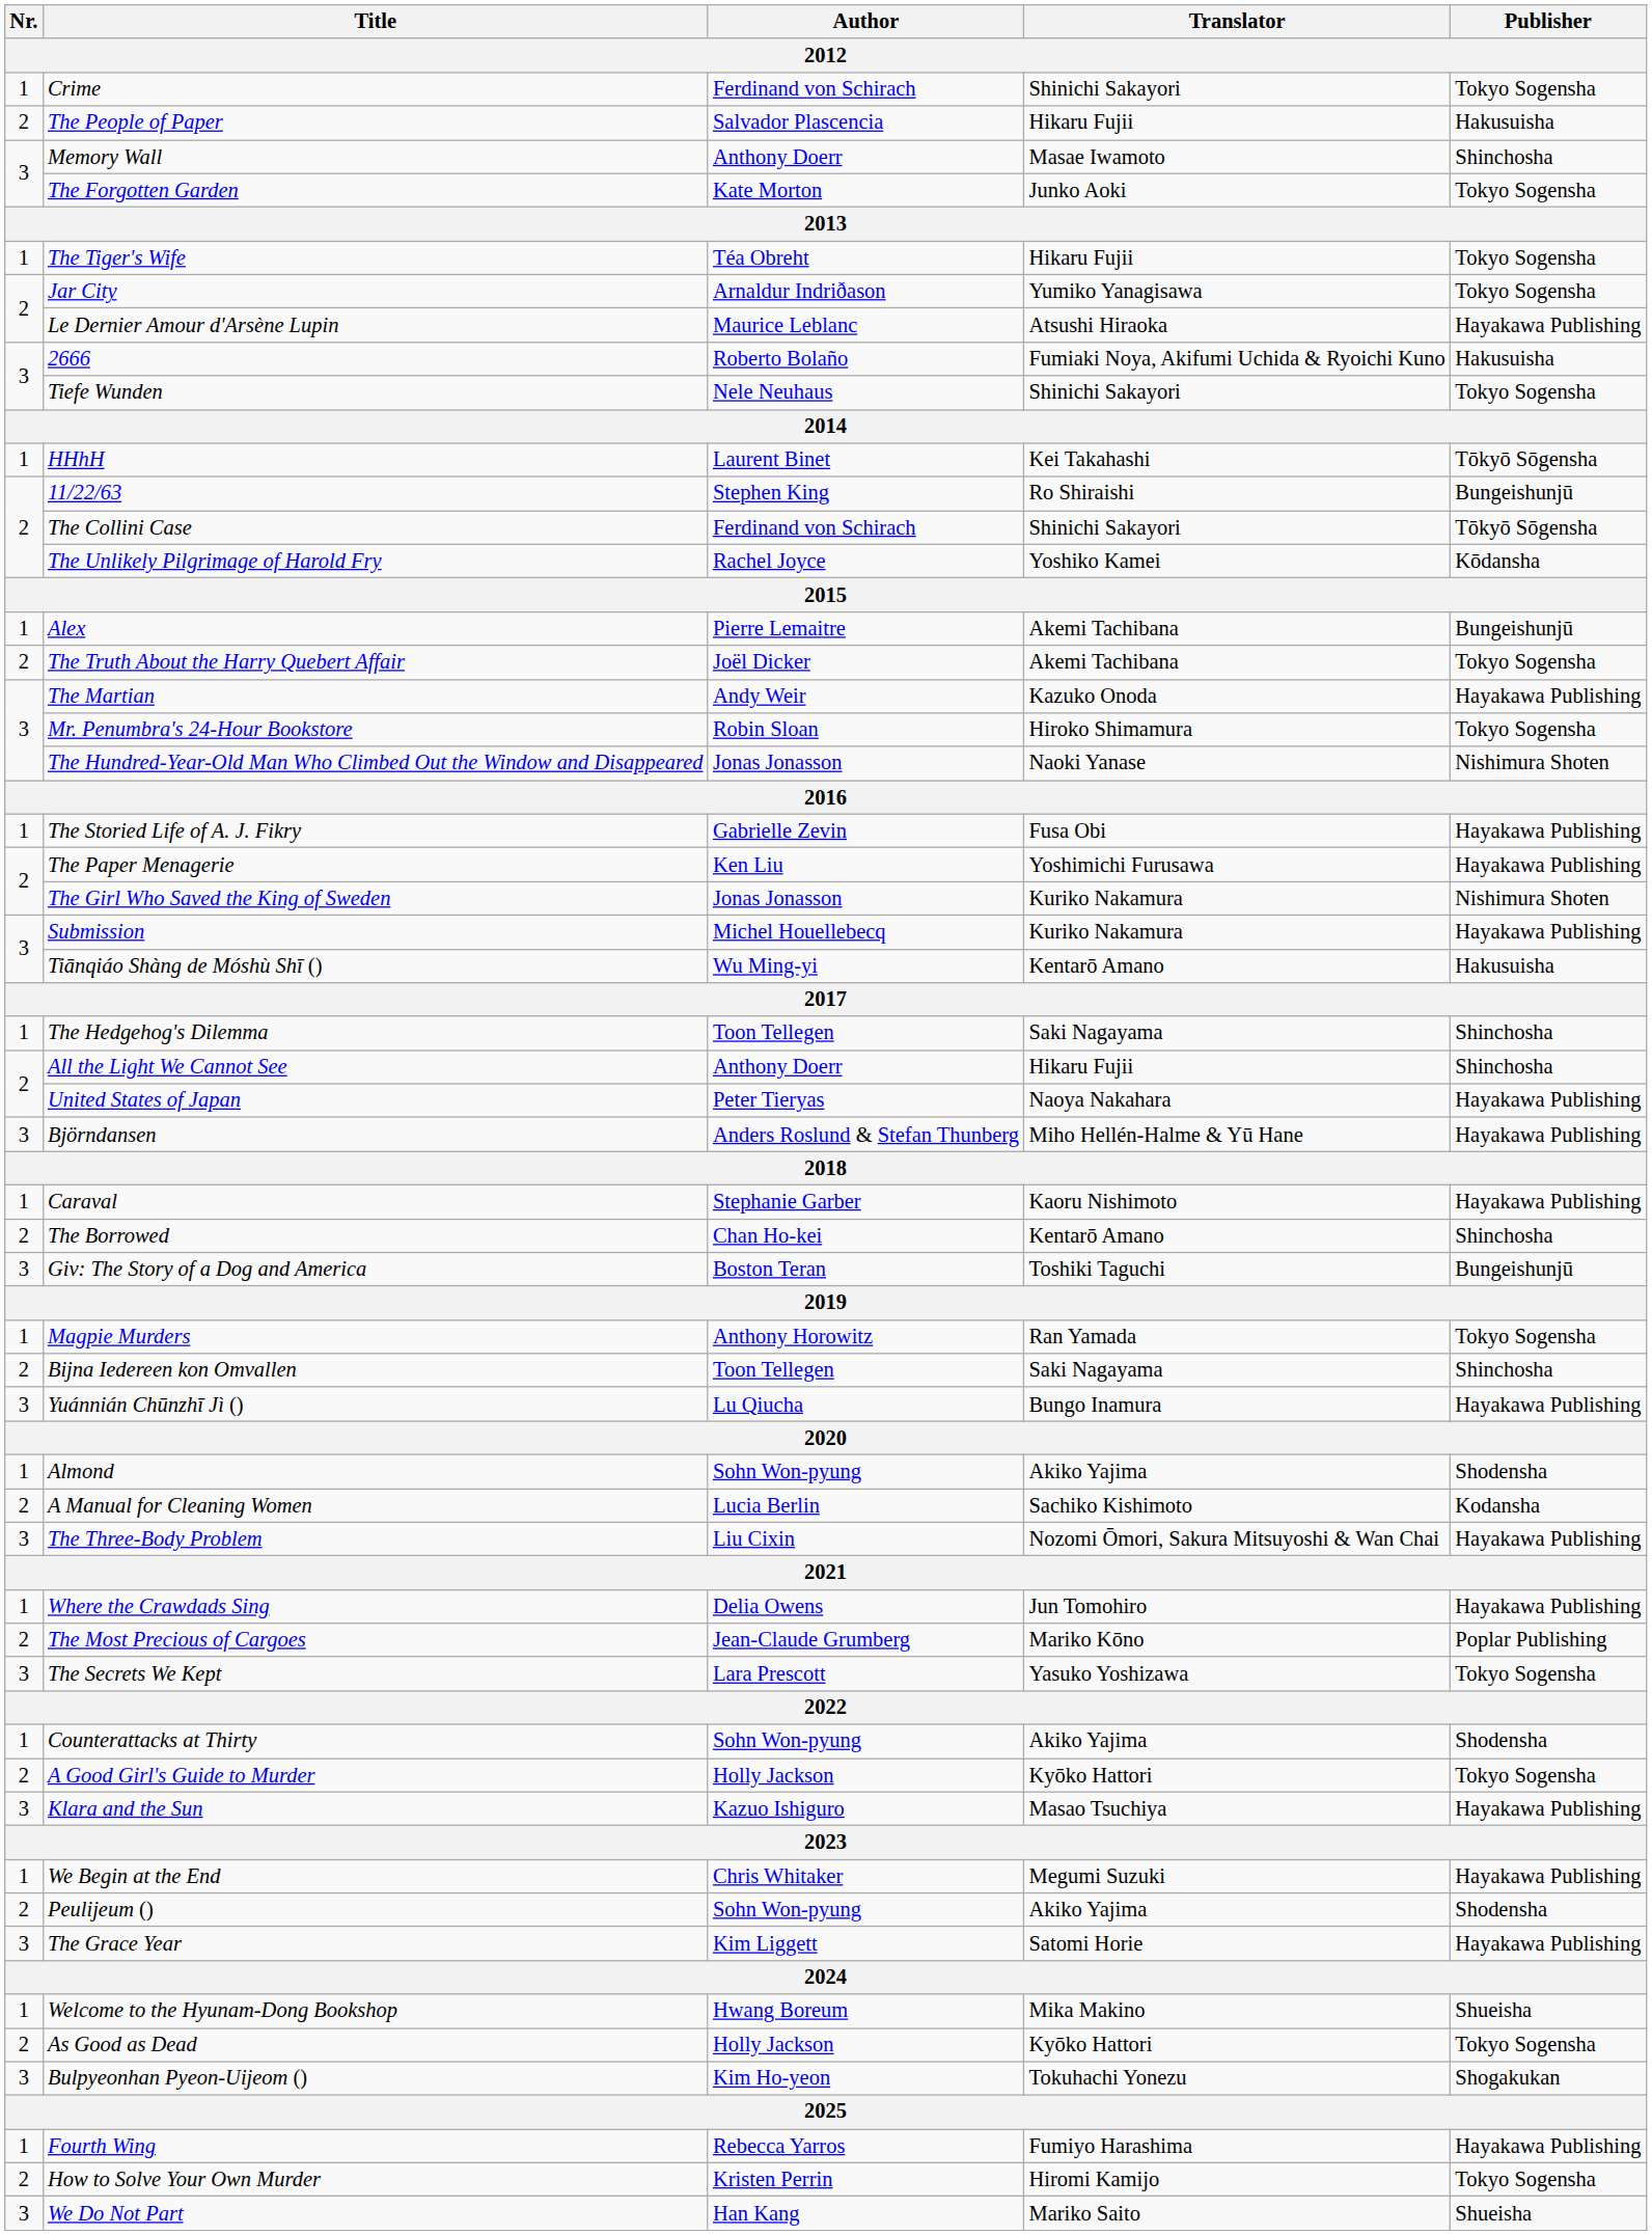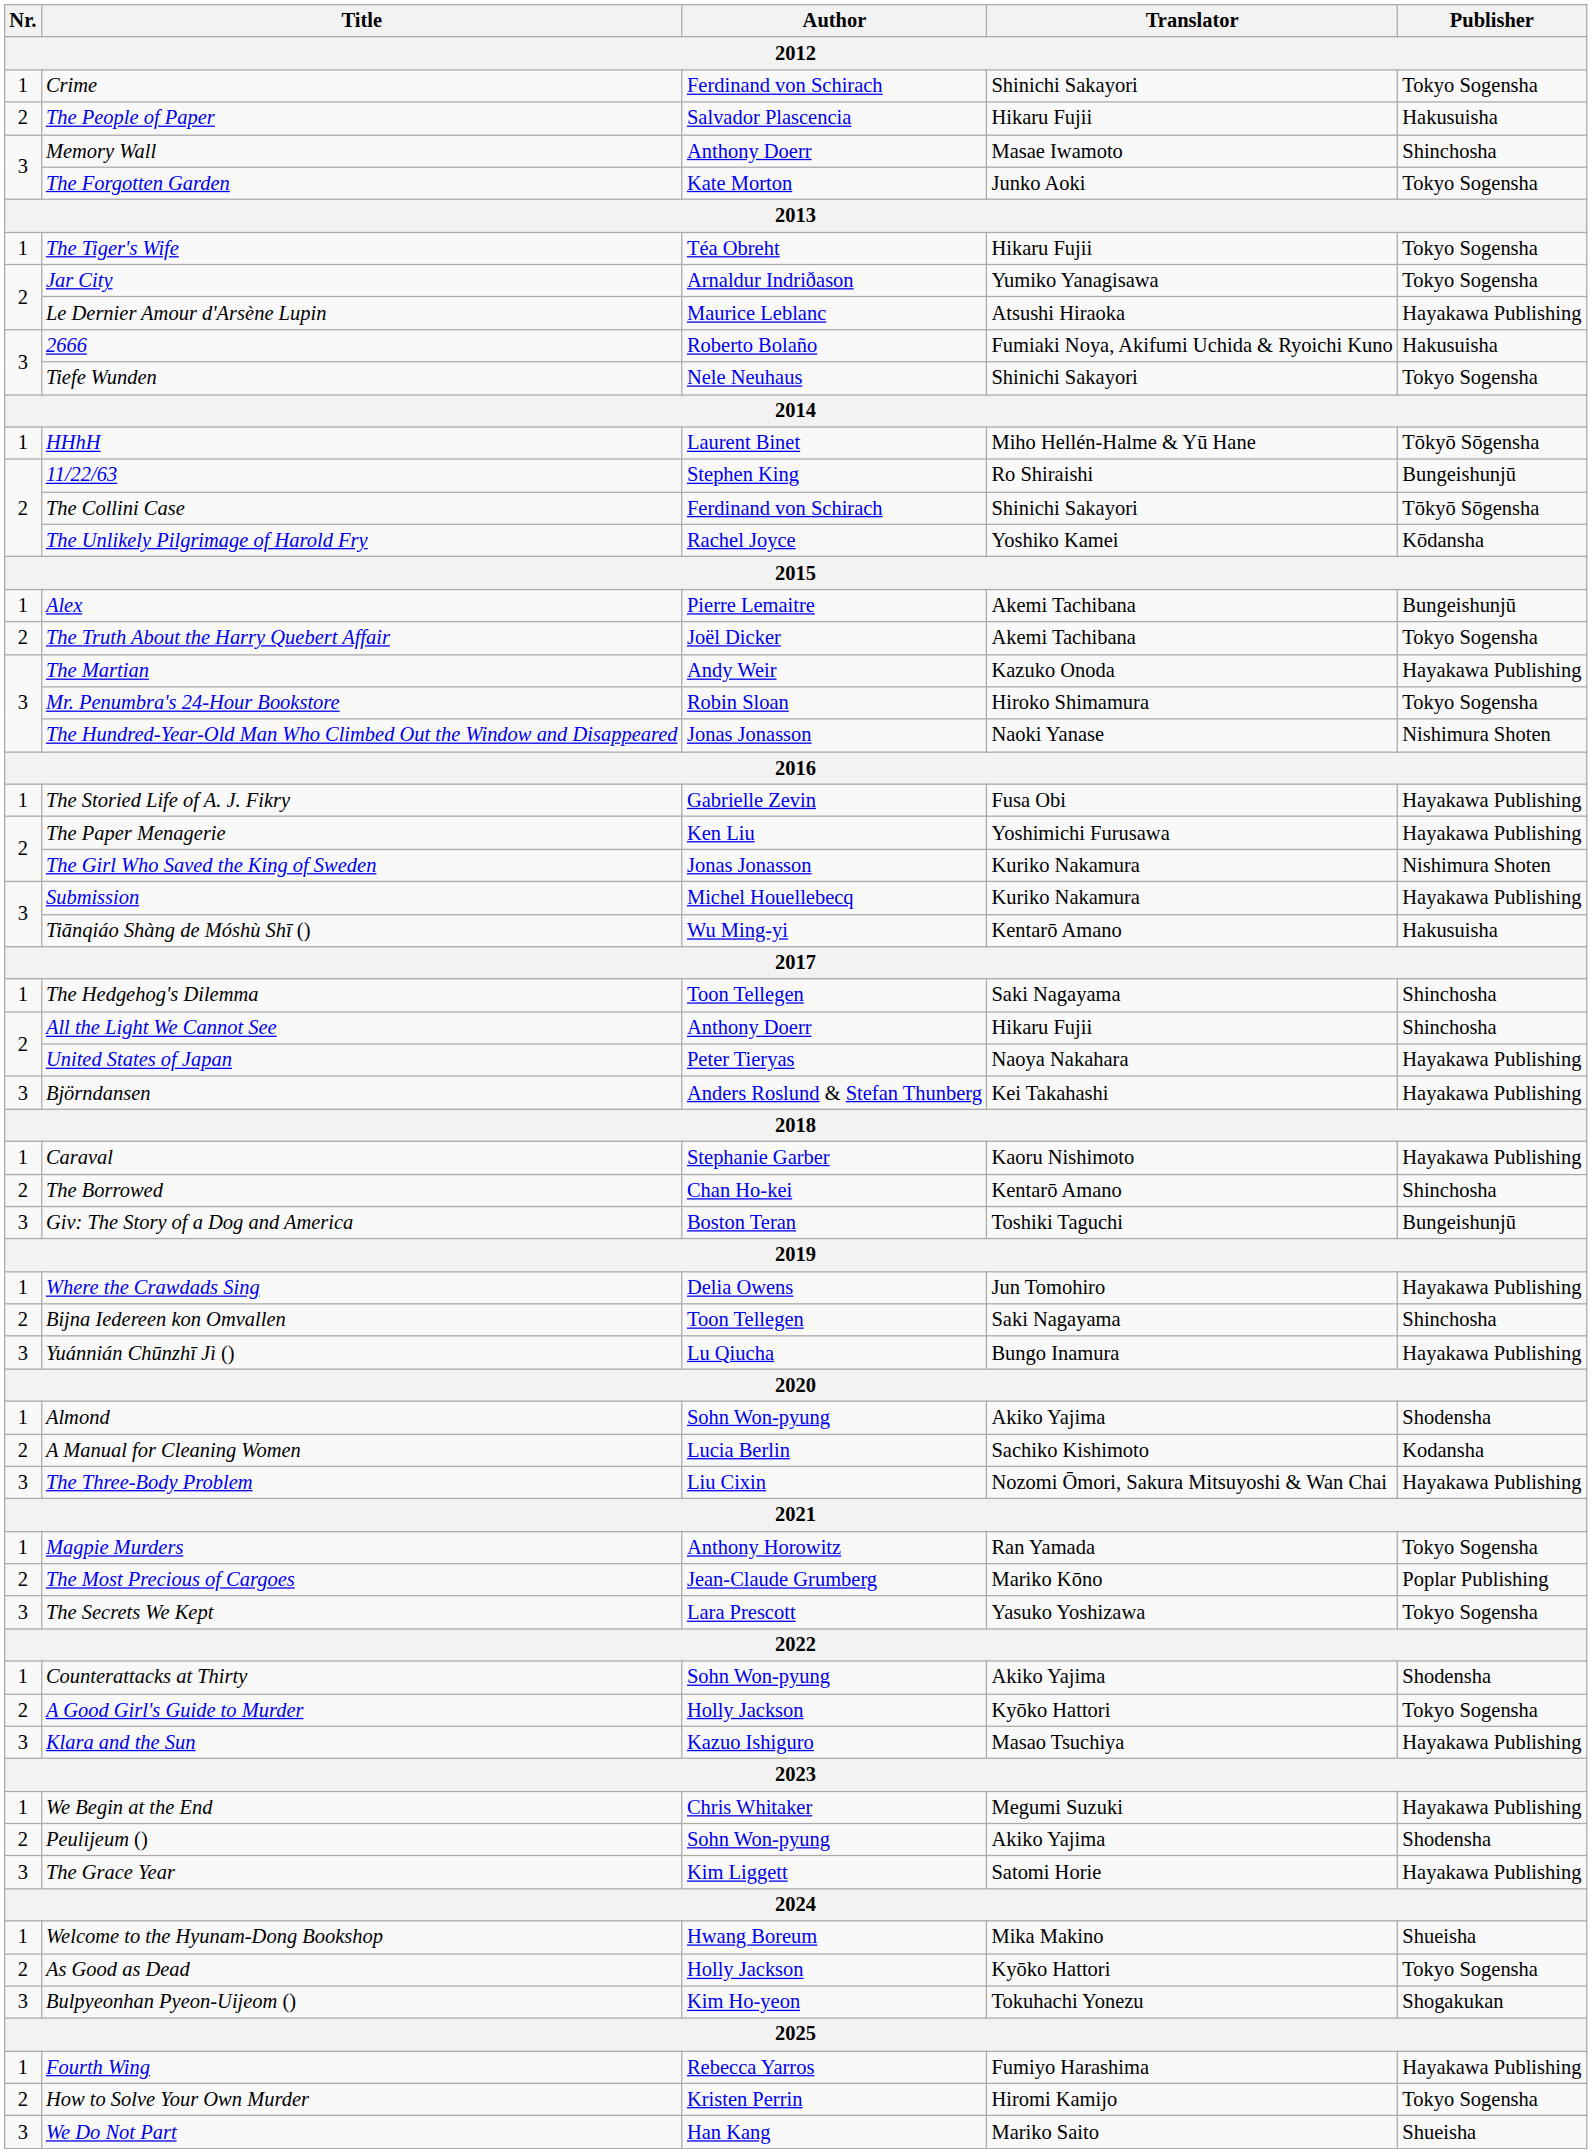HHhH | Translator: Kei Takahashi -> Miho Hellén-Halme & Yū Hane
Björndansen | Translator: Miho Hellén-Halme & Yū Hane -> Kei Takahashi
rows swapped: Magpie Murders <-> Where the Crawdads Sing
